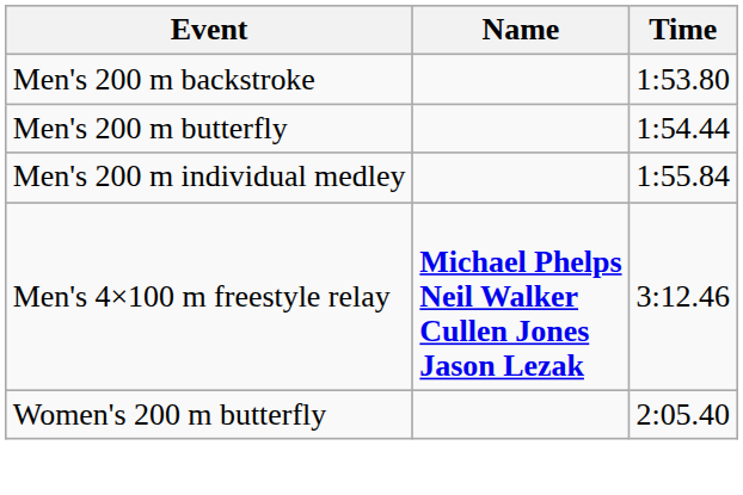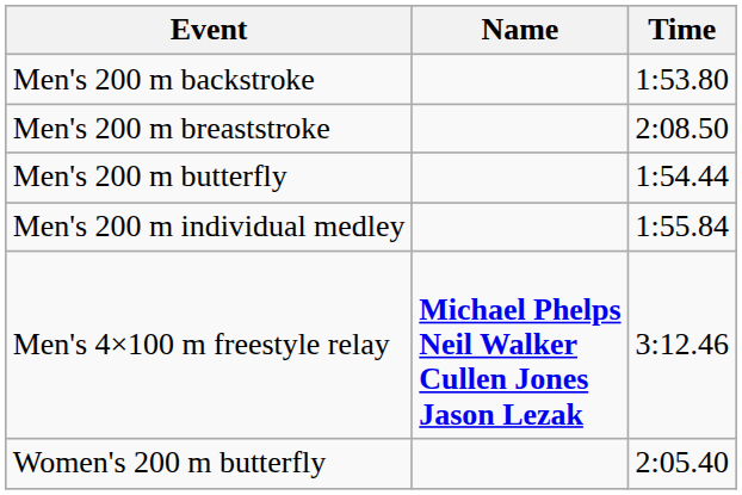+ row: Men's 200 m breaststroke | 2:08.50
